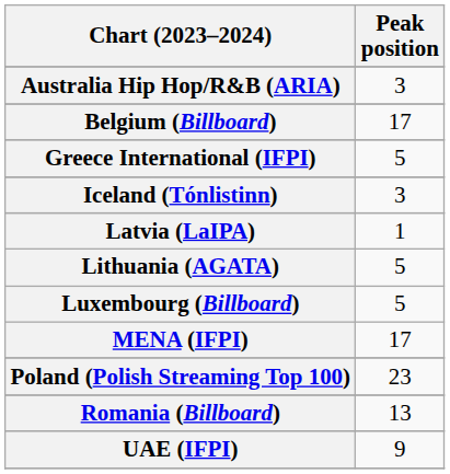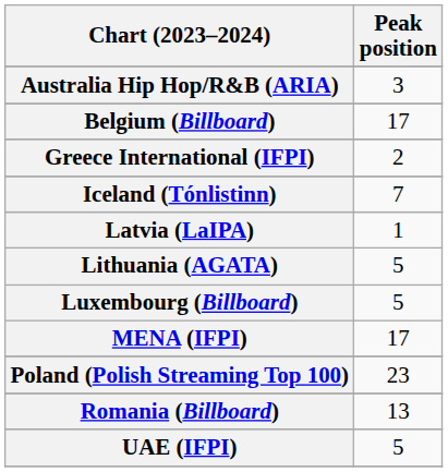Greece International (IFPI) | Peak position: 5 -> 2
Iceland (Tónlistinn) | Peak position: 3 -> 7
UAE (IFPI) | Peak position: 9 -> 5
